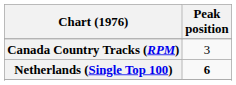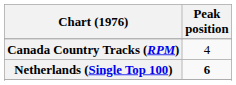Canada Country Tracks (RPM) | Peak position: 3 -> 4
